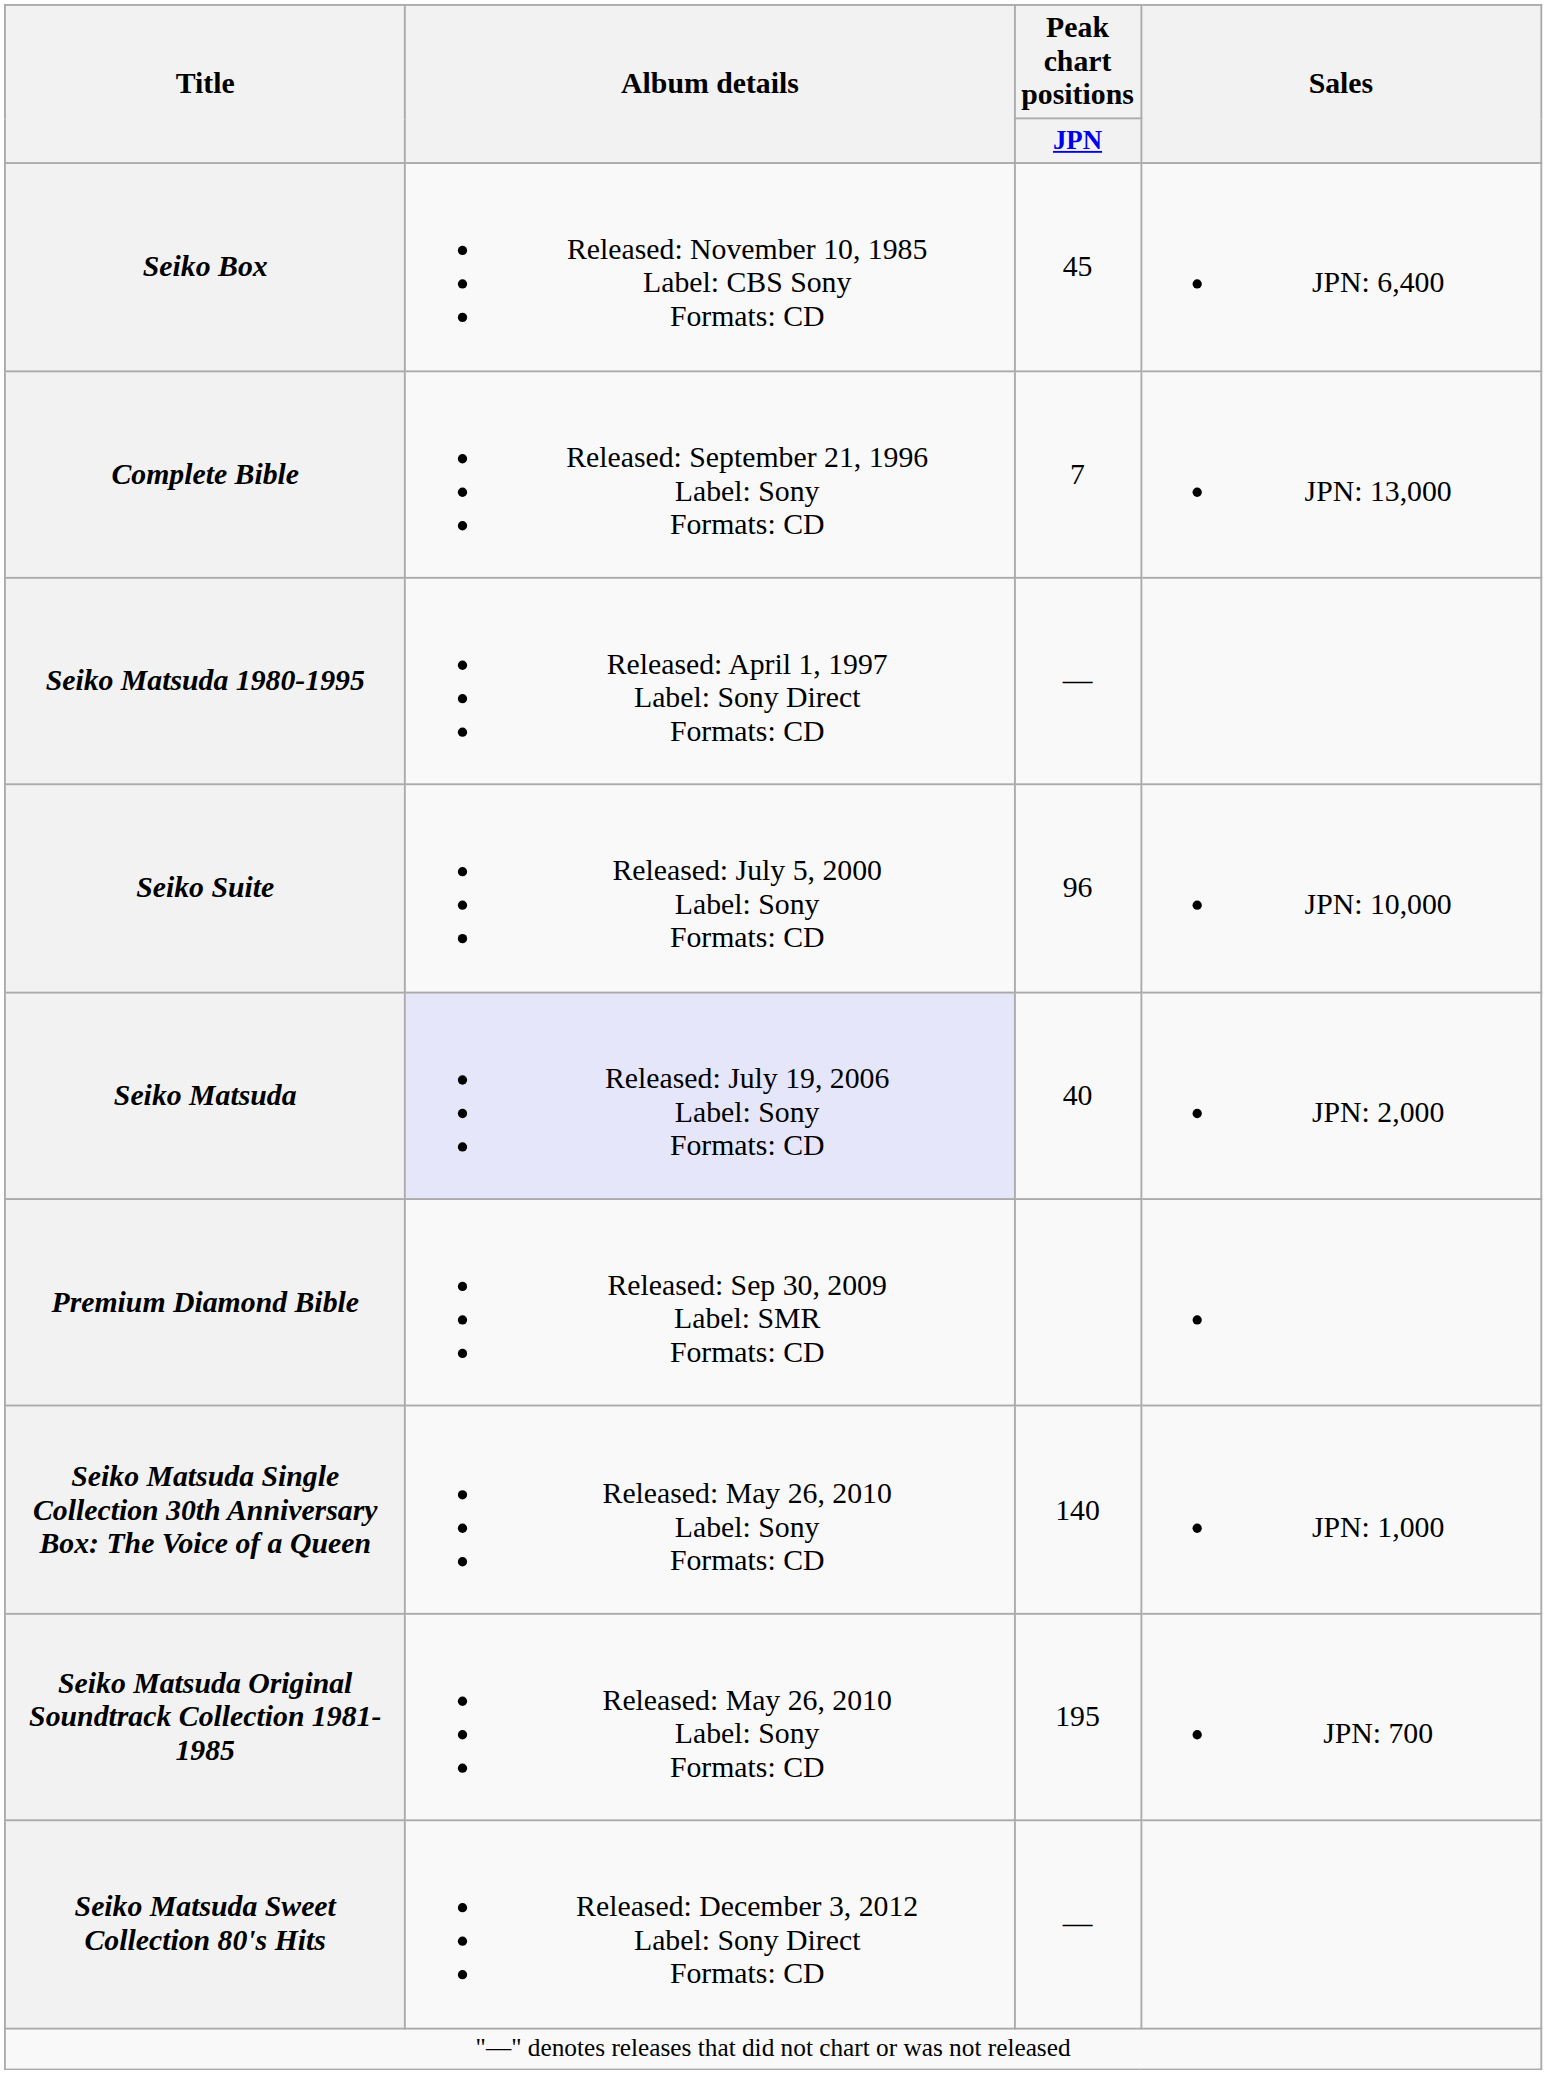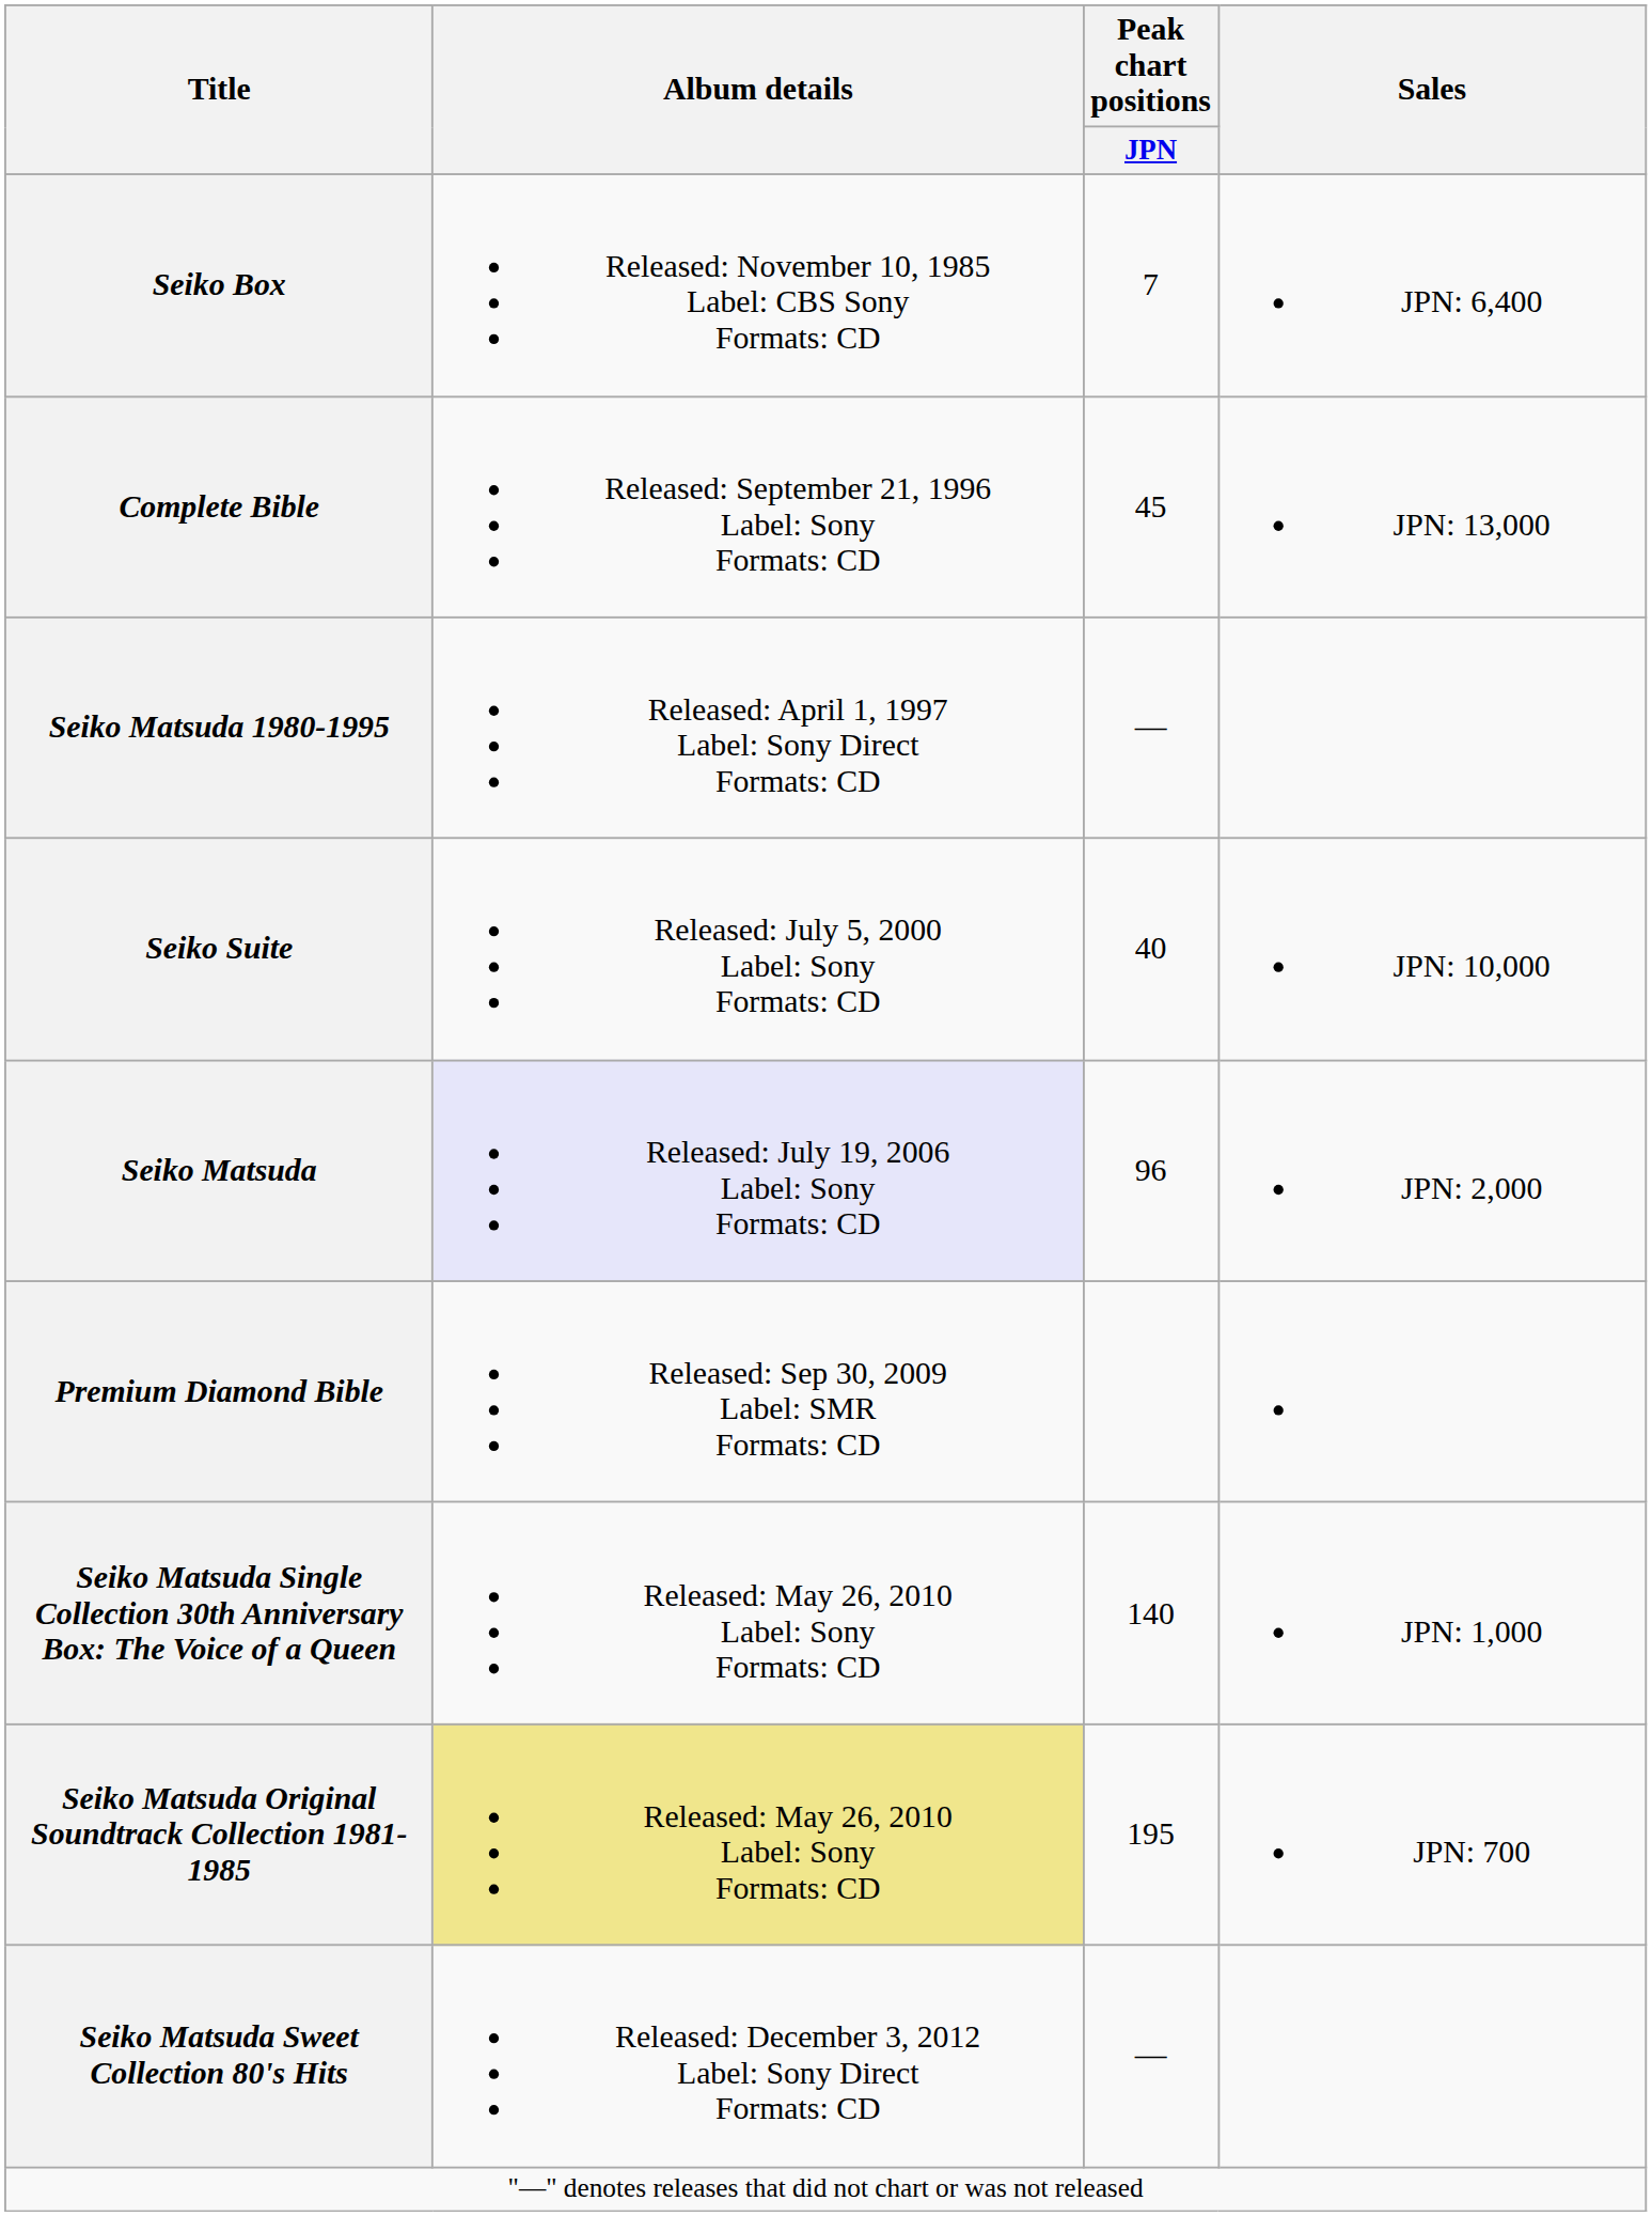Seiko Box | Peak chart positions / JPN: 45 -> 7
Complete Bible | Peak chart positions / JPN: 7 -> 45
Seiko Suite | Peak chart positions / JPN: 96 -> 40
Seiko Matsuda | Peak chart positions / JPN: 40 -> 96
Seiko Matsuda Original Soundtrack Collection 1981-1985 | Album details: no background -> khaki background
